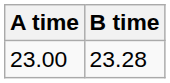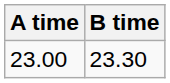23.00 | B time: 23.28 -> 23.30
